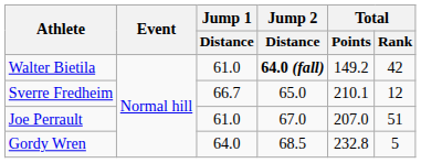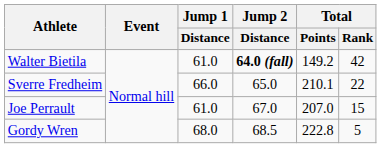Sverre Fredheim | Jump 1 / Distance: 66.7 -> 66.0
Sverre Fredheim | Total / Rank: 12 -> 22
Joe Perrault | Total / Rank: 51 -> 15
Gordy Wren | Jump 1 / Distance: 64.0 -> 68.0
Gordy Wren | Total / Points: 232.8 -> 222.8
